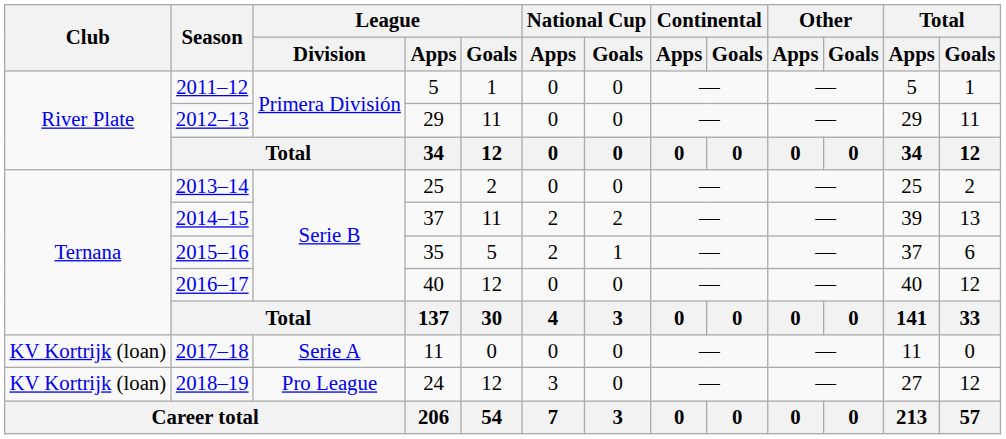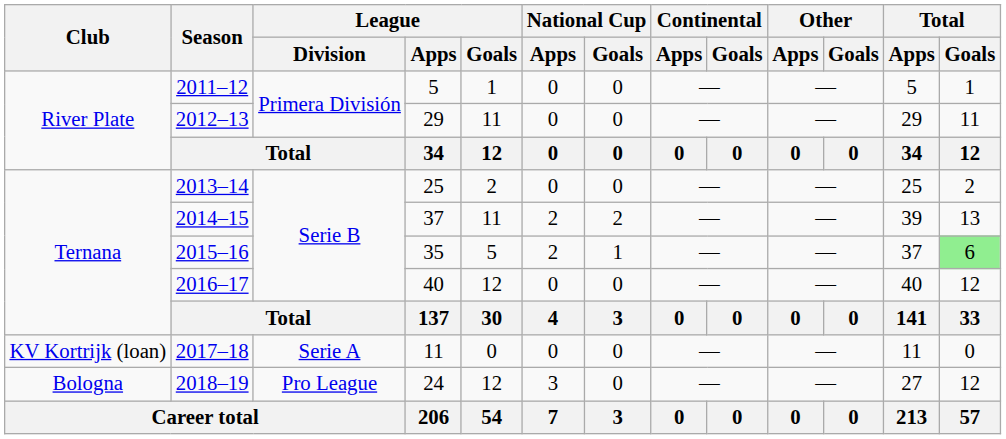2015–16 | Total / Goals: no background -> lightgreen background
2018–19 | Club: KV Kortrijk (loan) -> Bologna
